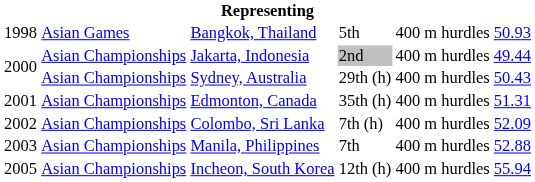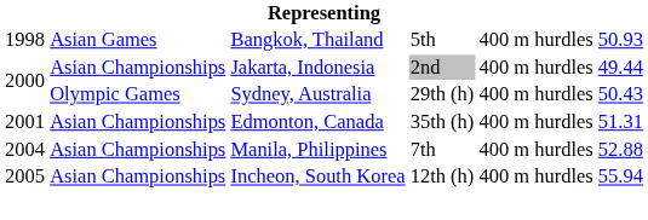Sydney, Australia | column 2: Asian Championships -> Olympic Games
- row: 2002 | Asian Championships | Colombo, Sri Lanka | 7th (h) | 400 m hurdles | 52.09
Manila, Philippines | column 1: 2003 -> 2004
